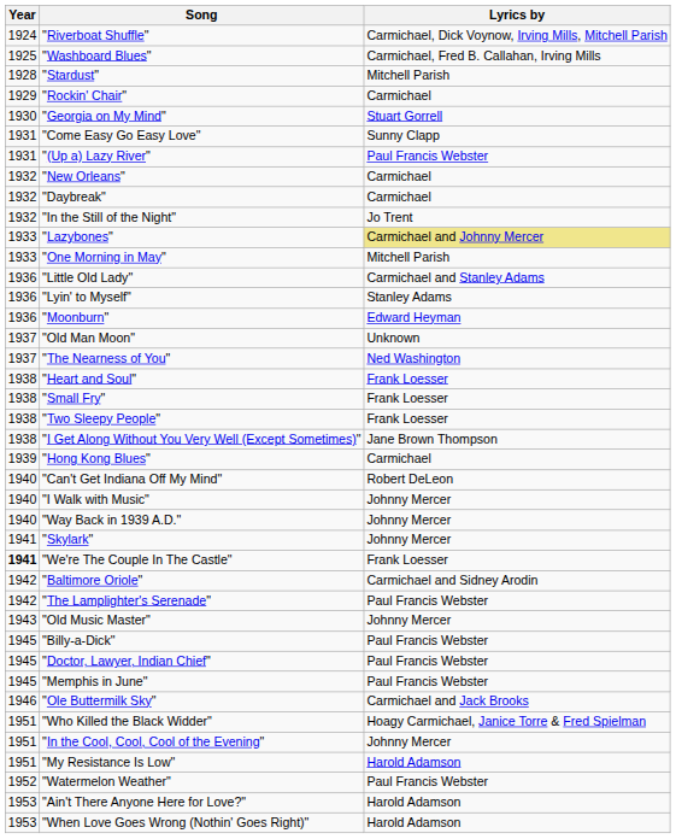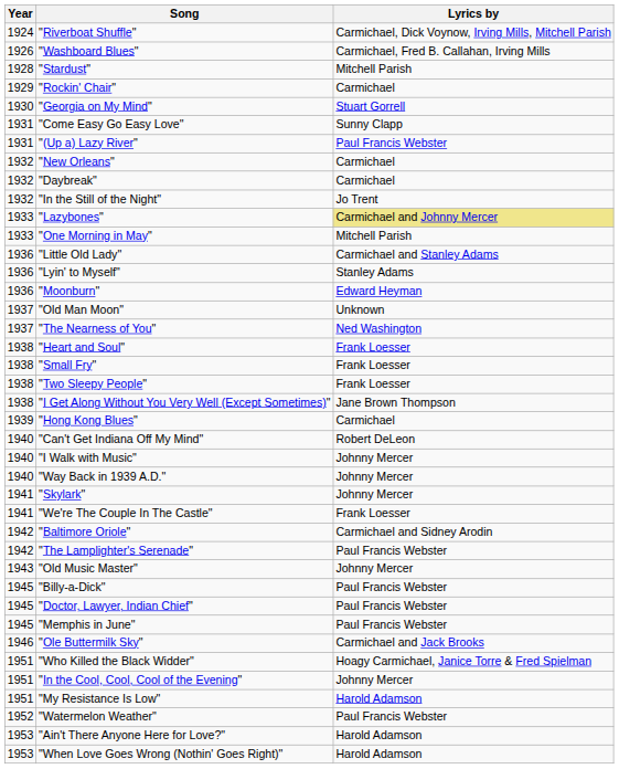"Washboard Blues" | Year: 1925 -> 1926
"We're The Couple In The Castle" | Year: bold -> normal
